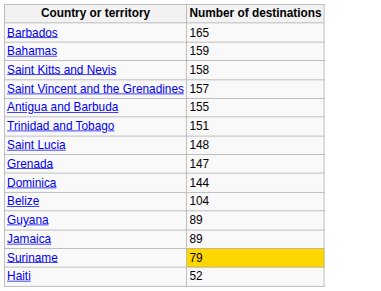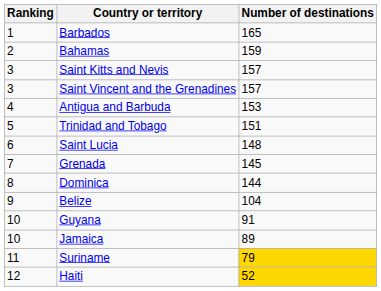+ column: Ranking | 1 | 2 | 3 | 3 | 4 | 5 | 6 | 7 | 8 | 9 | 10 | 10 | 11 | 12
Saint Kitts and Nevis | Number of destinations: 158 -> 157
Antigua and Barbuda | Number of destinations: 155 -> 153
Grenada | Number of destinations: 147 -> 145
Guyana | Number of destinations: 89 -> 91
Haiti | Number of destinations: no background -> gold background
